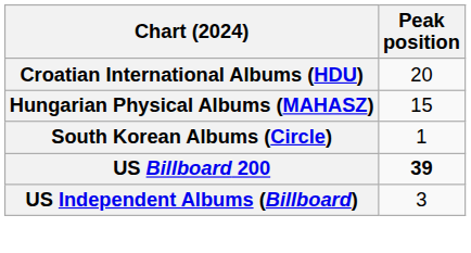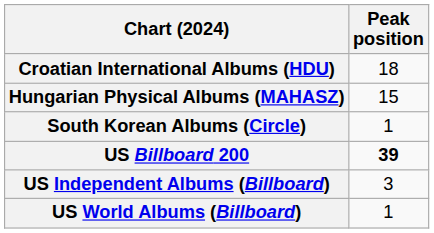Croatian International Albums (HDU) | Peak position: 20 -> 18
+ row: US World Albums (Billboard) | 1
